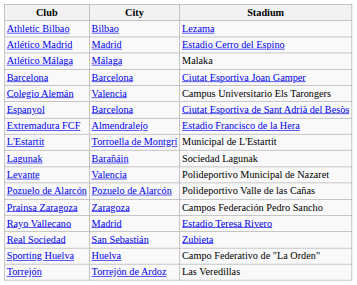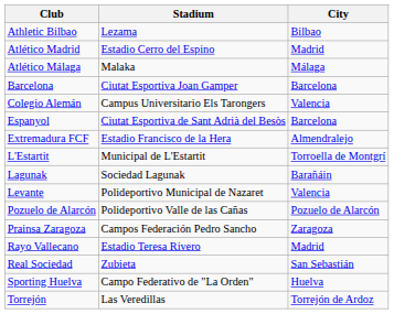columns swapped: City <-> Stadium
